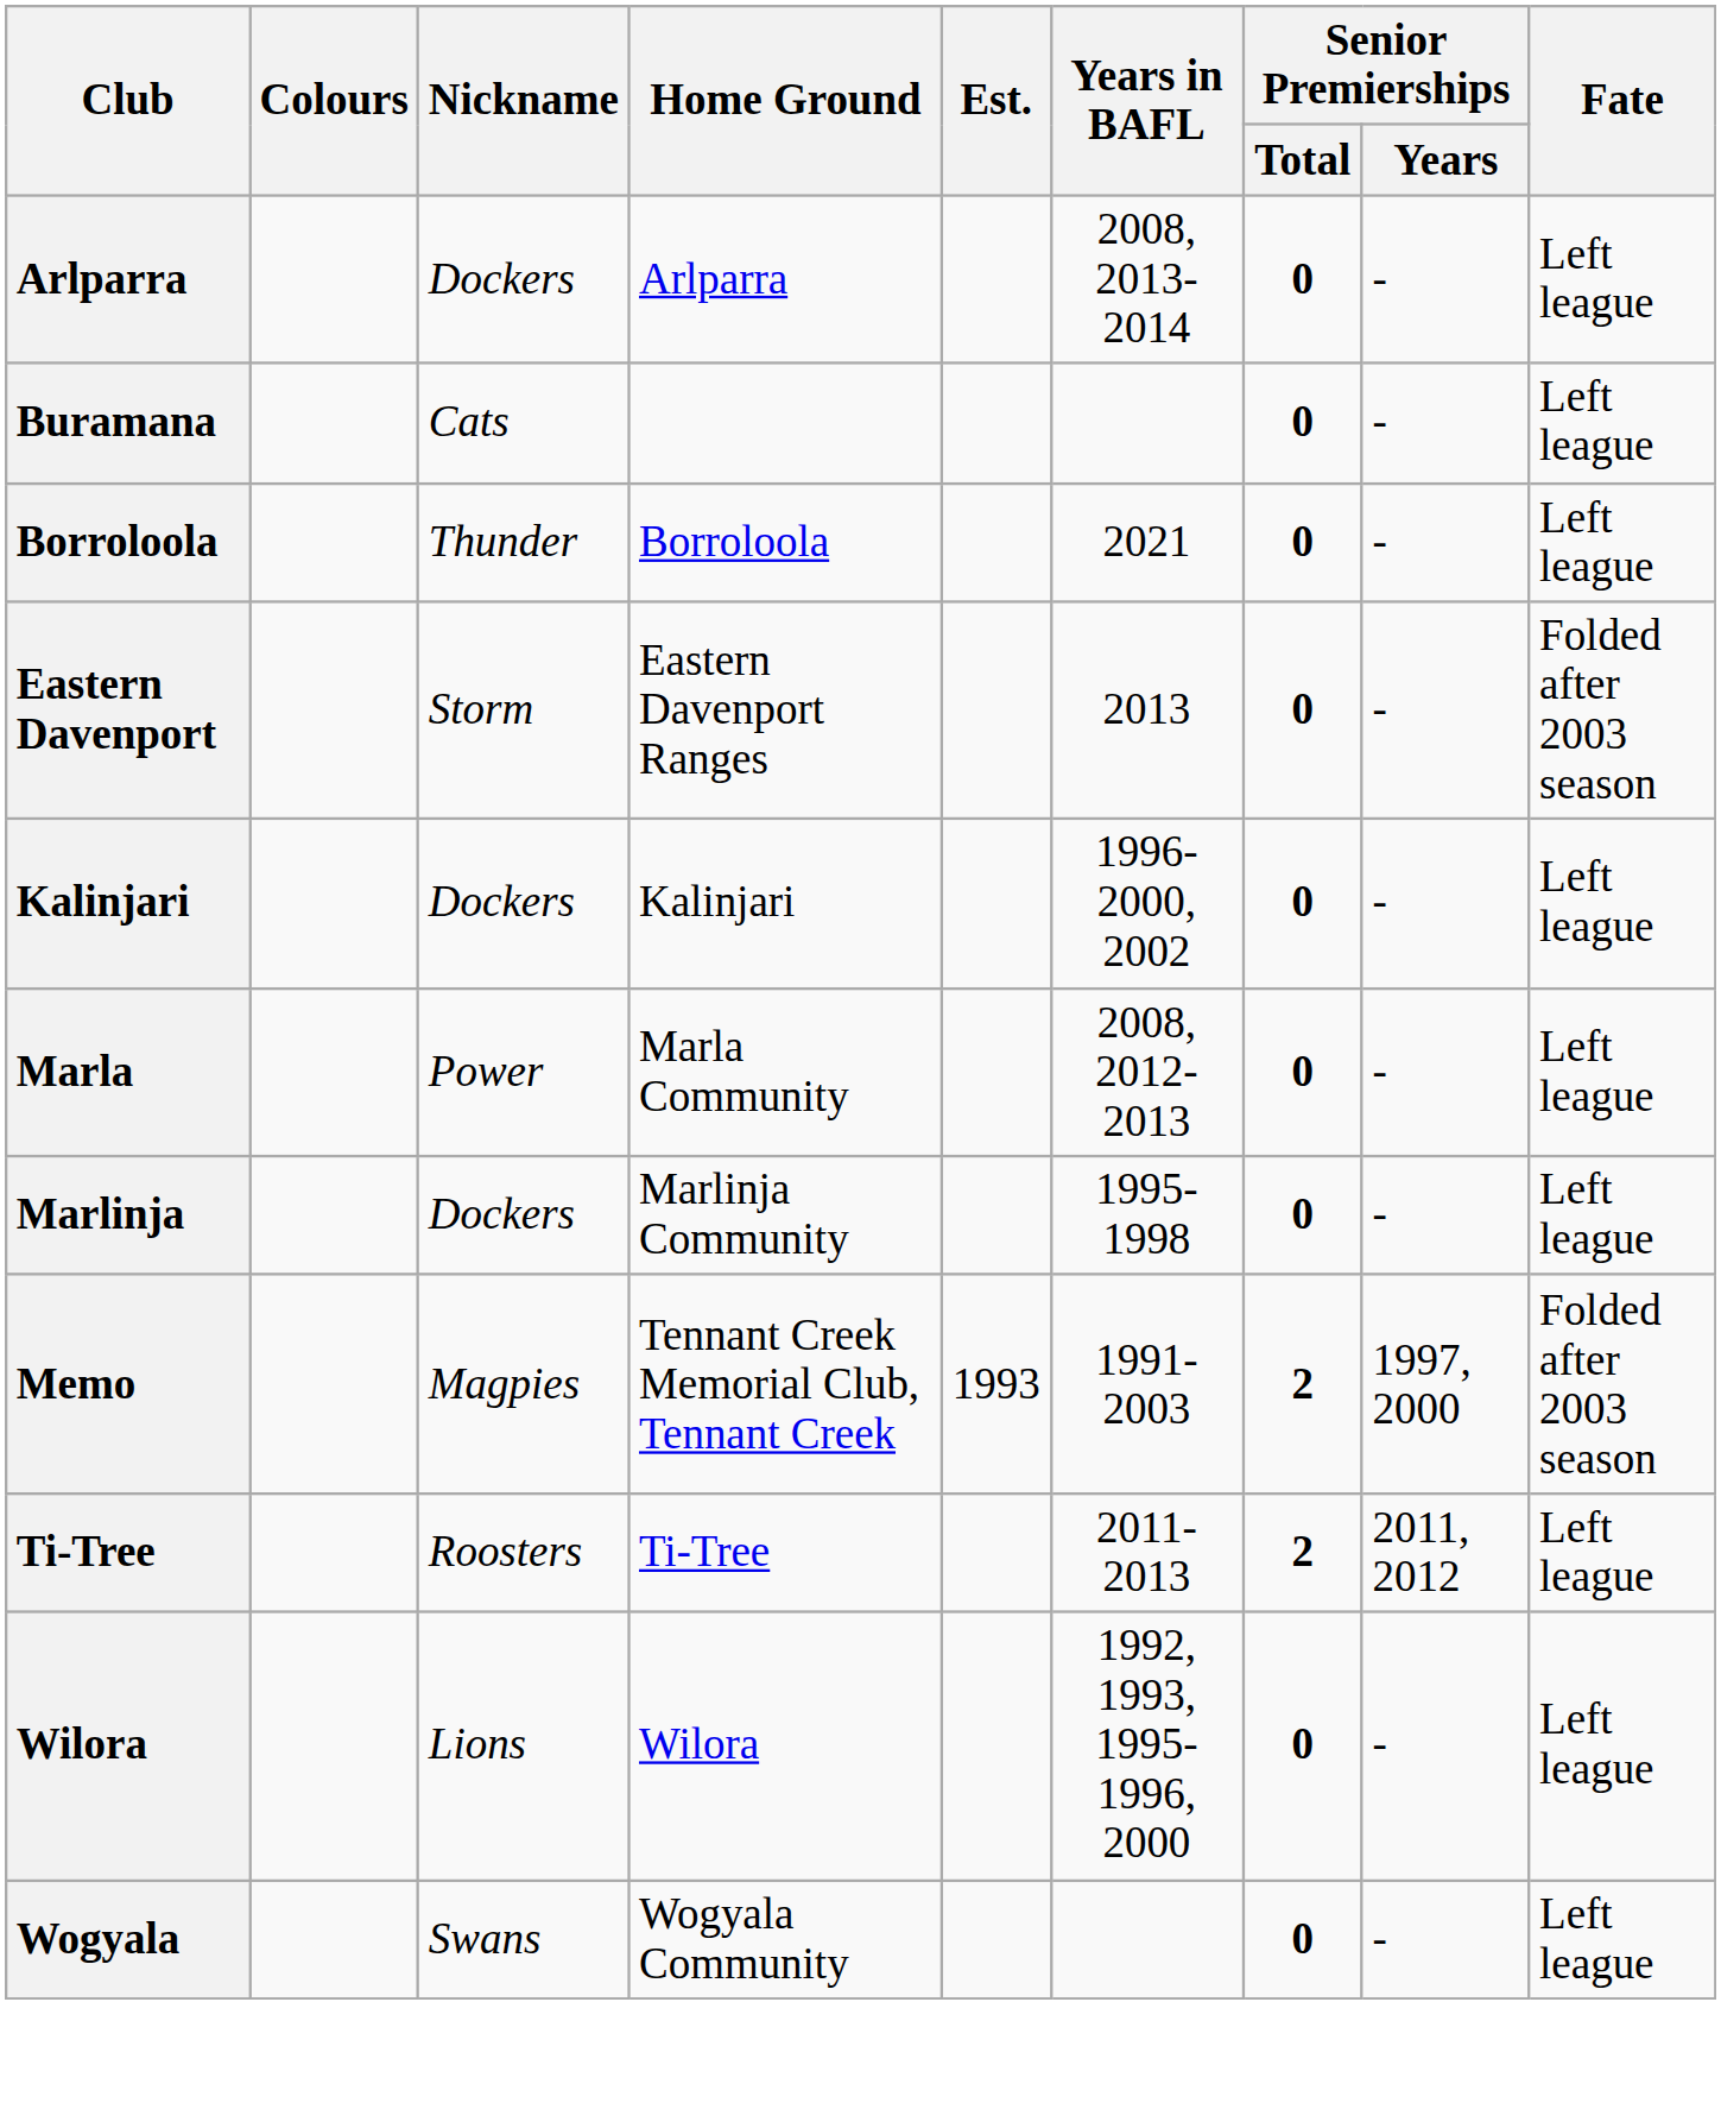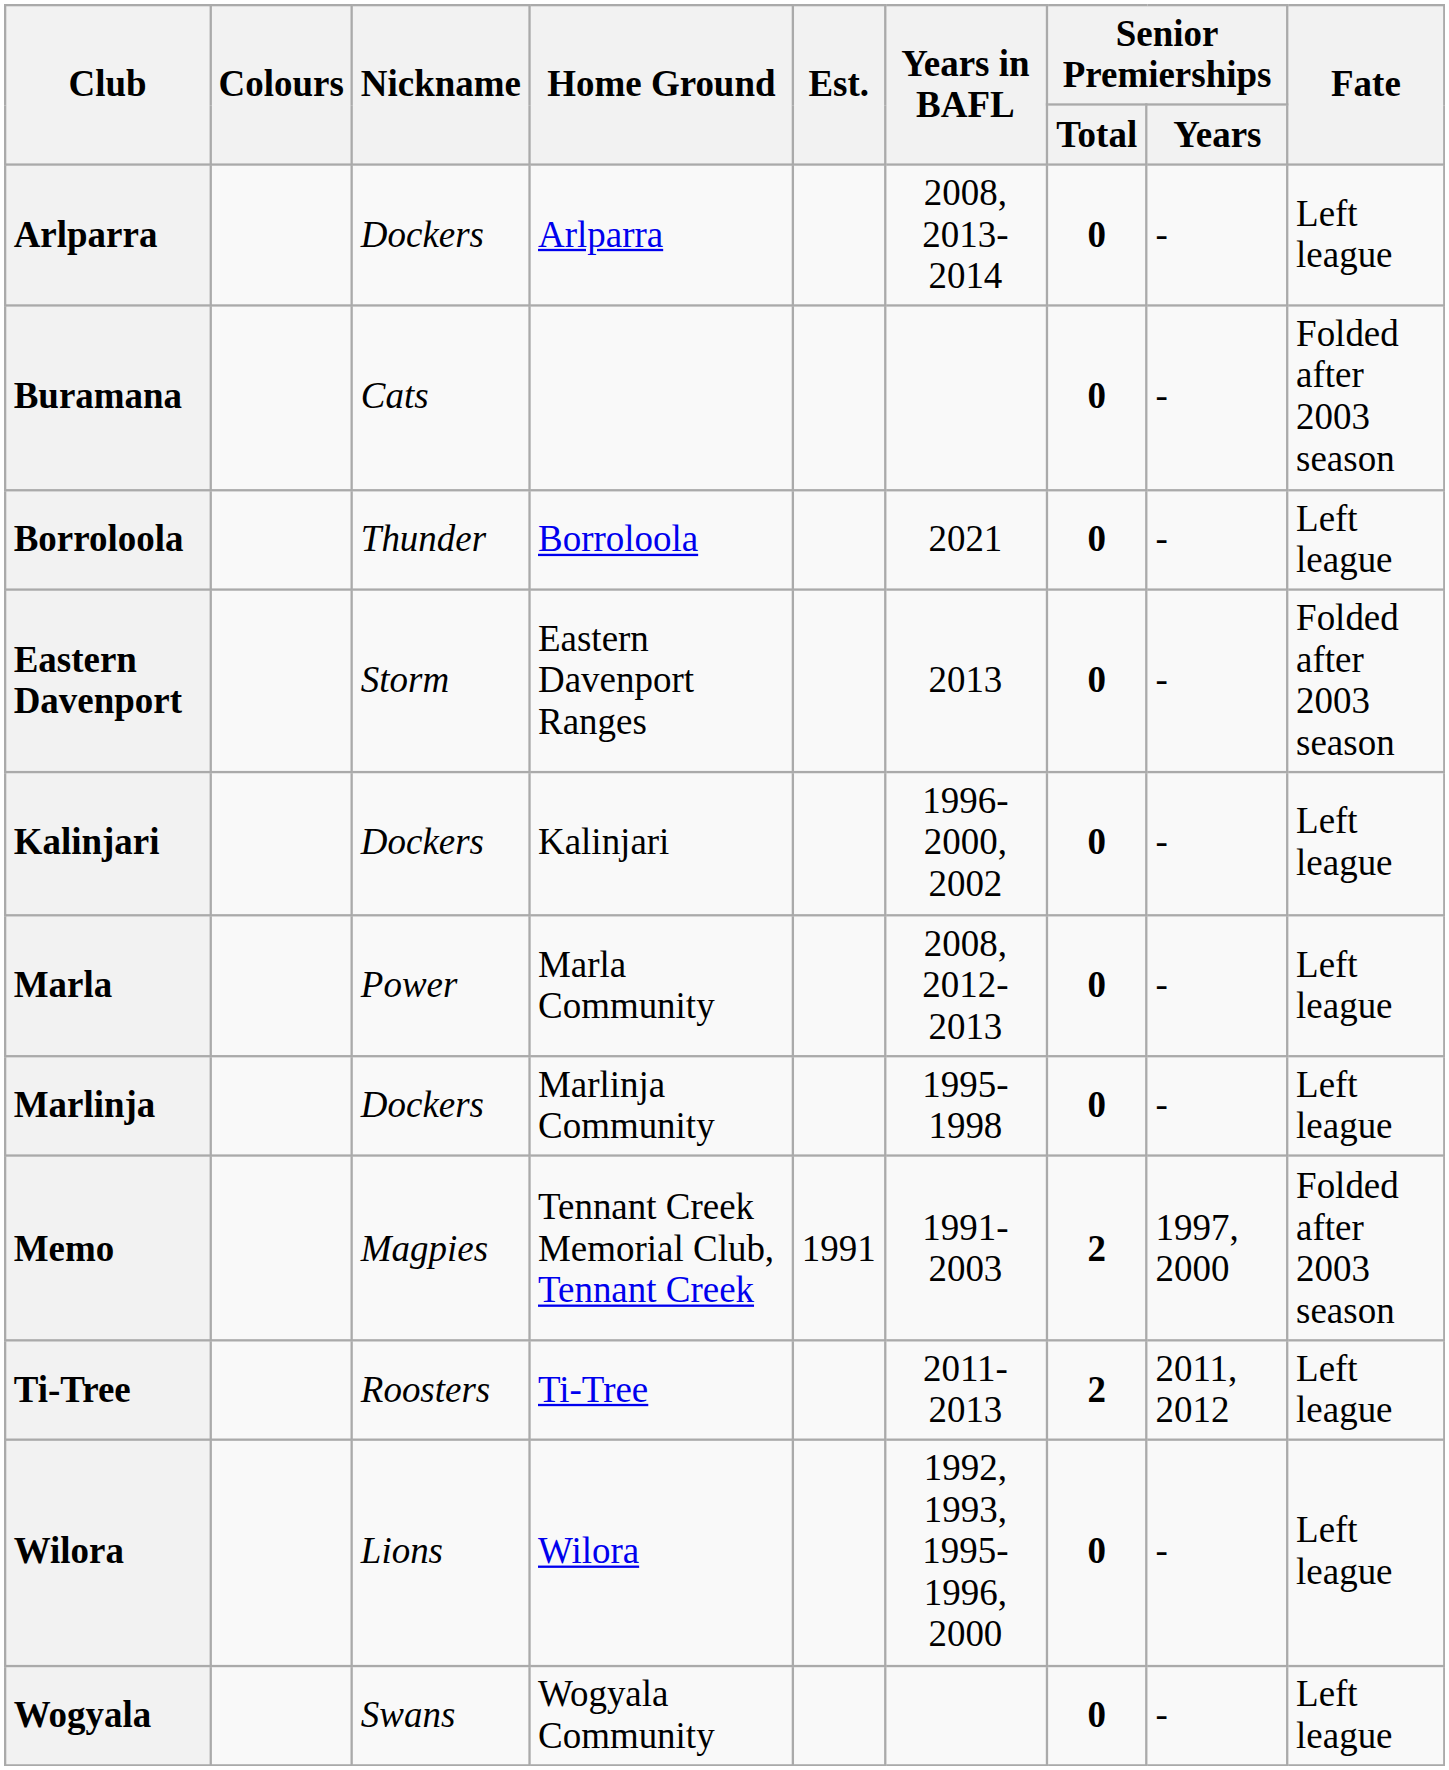Buramana | Fate: Left league -> Folded after 2003 season
Memo | Est.: 1993 -> 1991
